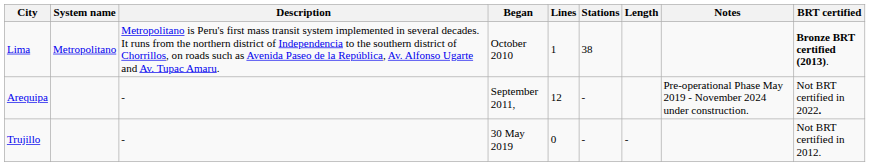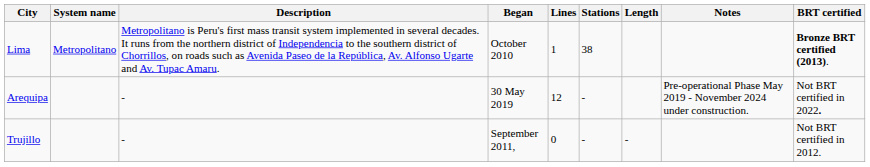Arequipa | Began: September 2011, -> 30 May 2019
Trujillo | Began: 30 May 2019 -> September 2011,
